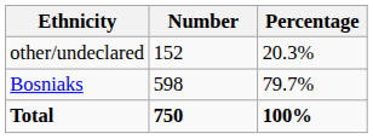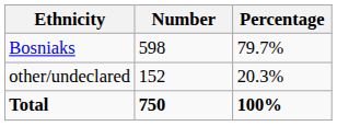rows swapped: Bosniaks <-> other/undeclared
